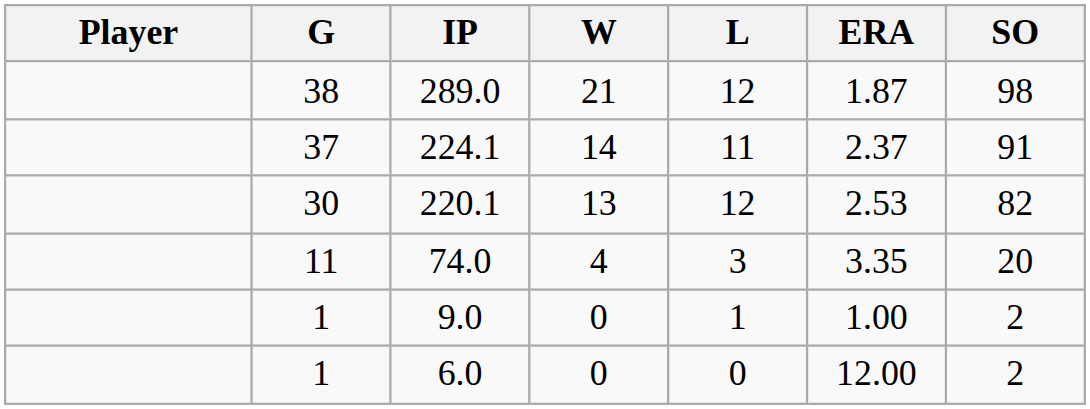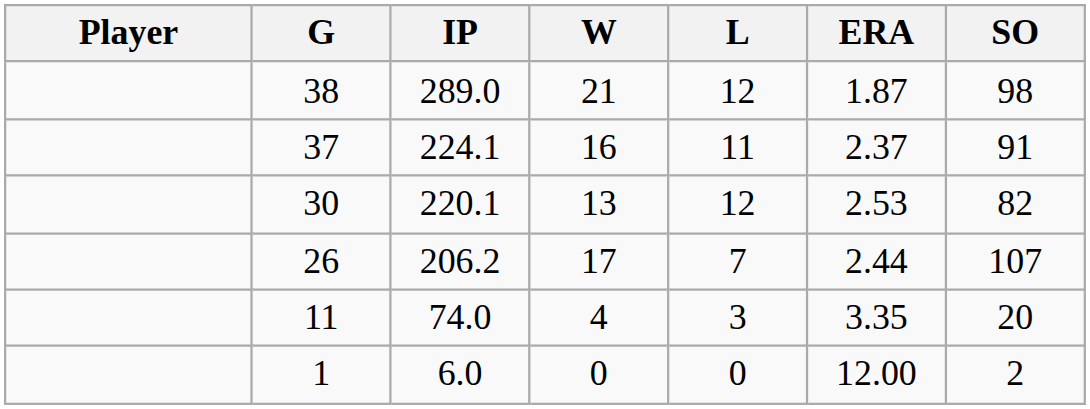224.1 | W: 14 -> 16
+ row: 26 | 206.2 | 17 | 7 | 2.44 | 107
- row: 1 | 9.0 | 0 | 1 | 1.00 | 2
